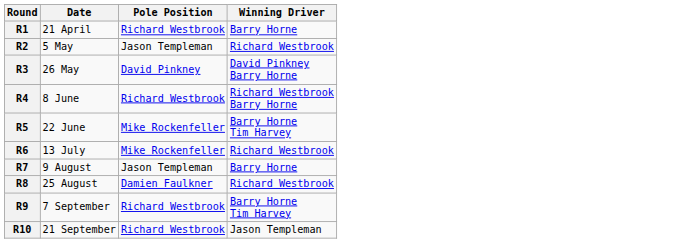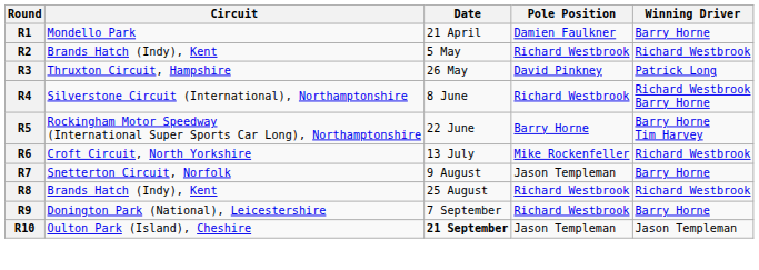+ column: Circuit | Mondello Park | Brands Hatch (Indy), Kent | Thruxton Circuit, Hampshire | Silverstone Circuit (International), Northamptonshire | Rockingham Motor Speedway (International Super Sports Car Long), Northamptonshire | Croft Circuit, North Yorkshire | Snetterton Circuit, Norfolk | Brands Hatch (Indy), Kent | Donington Park (National), Leicestershire | Oulton Park (Island), Cheshire
R1 | Pole Position: Richard Westbrook -> Damien Faulkner
R2 | Pole Position: Jason Templeman -> Richard Westbrook
R3 | Winning Driver: David Pinkney Barry Horne -> Patrick Long
R5 | Pole Position: Mike Rockenfeller -> Barry Horne
R8 | Pole Position: Damien Faulkner -> Richard Westbrook
R9 | Winning Driver: Barry Horne Tim Harvey -> Barry Horne
R10 | Date: normal -> bold
R10 | Pole Position: Richard Westbrook -> Jason Templeman
